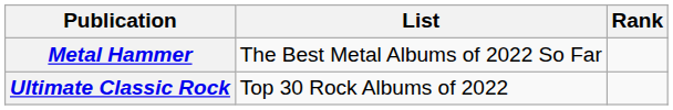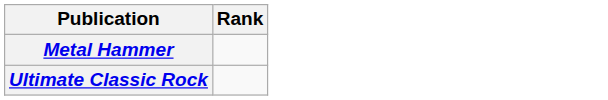- column: List | The Best Metal Albums of 2022 So Far | Top 30 Rock Albums of 2022
